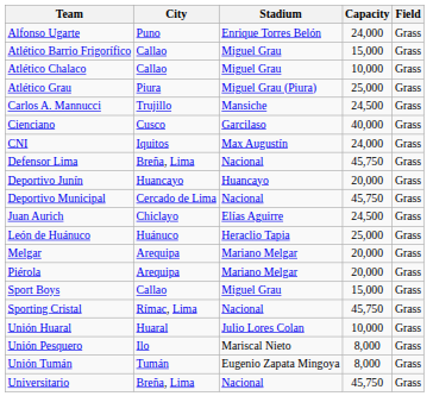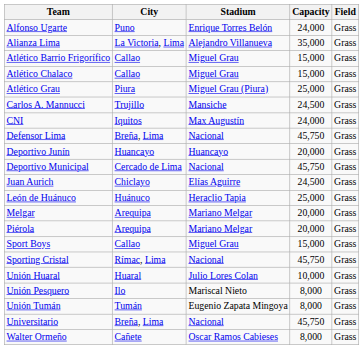+ row: Alianza Lima | La Victoria, Lima | Alejandro Villanueva | 35,000 | Grass
Atlético Chalaco | Capacity: 10,000 -> 15,000
- row: Cienciano | Cusco | Garcilaso | 40,000 | Grass
+ row: Walter Ormeño | Cañete | Oscar Ramos Cabieses | 8,000 | Grass
